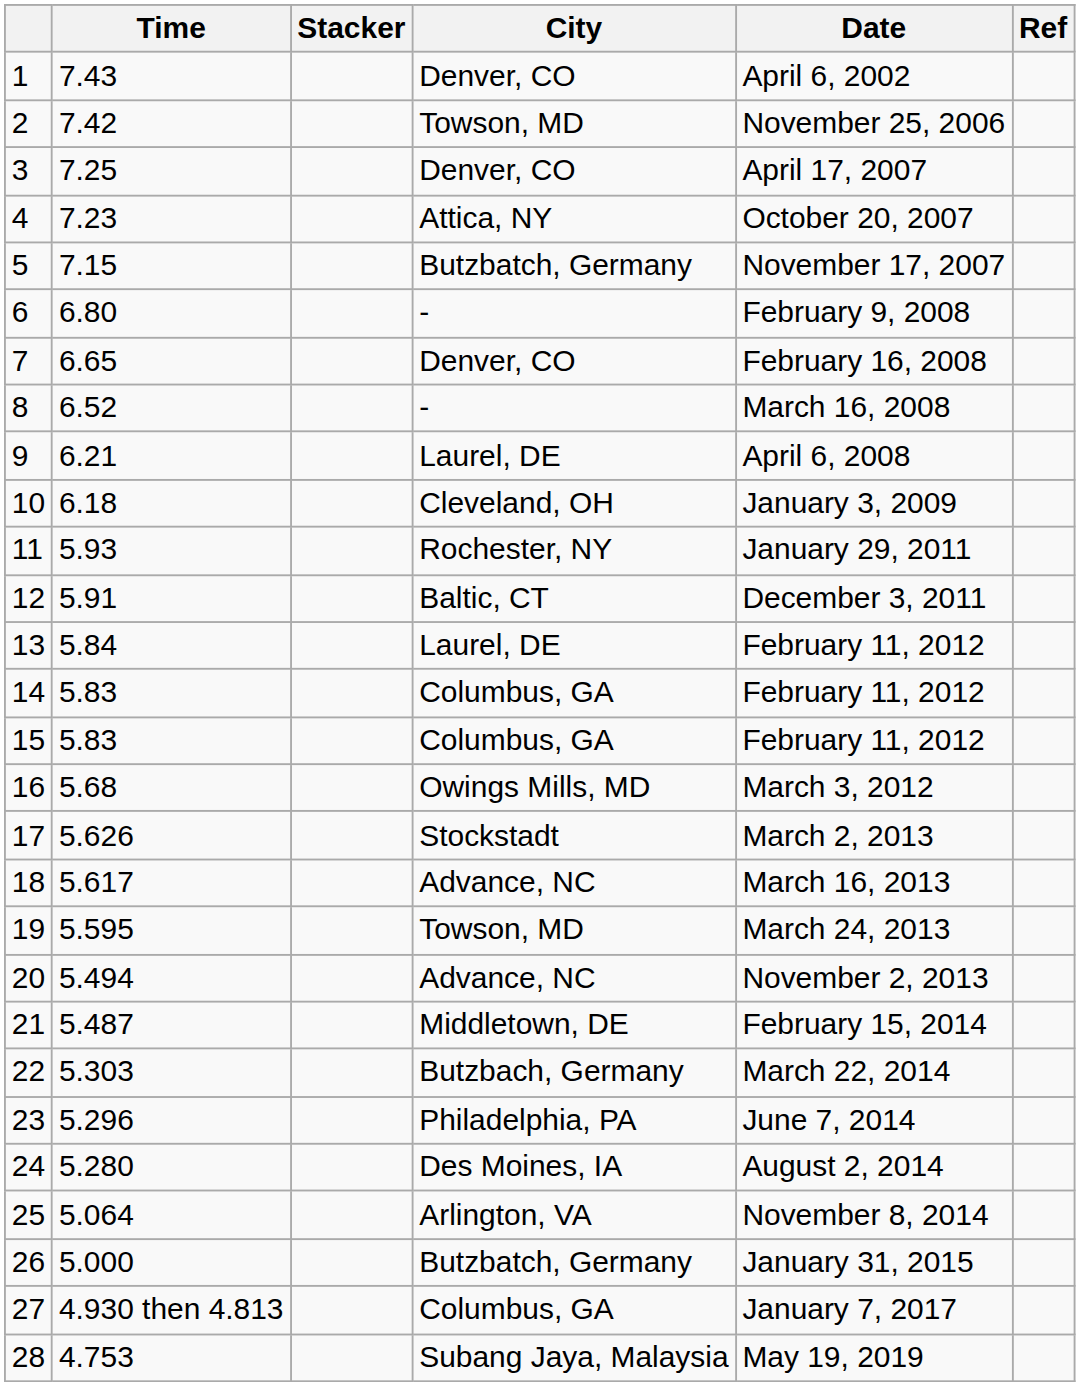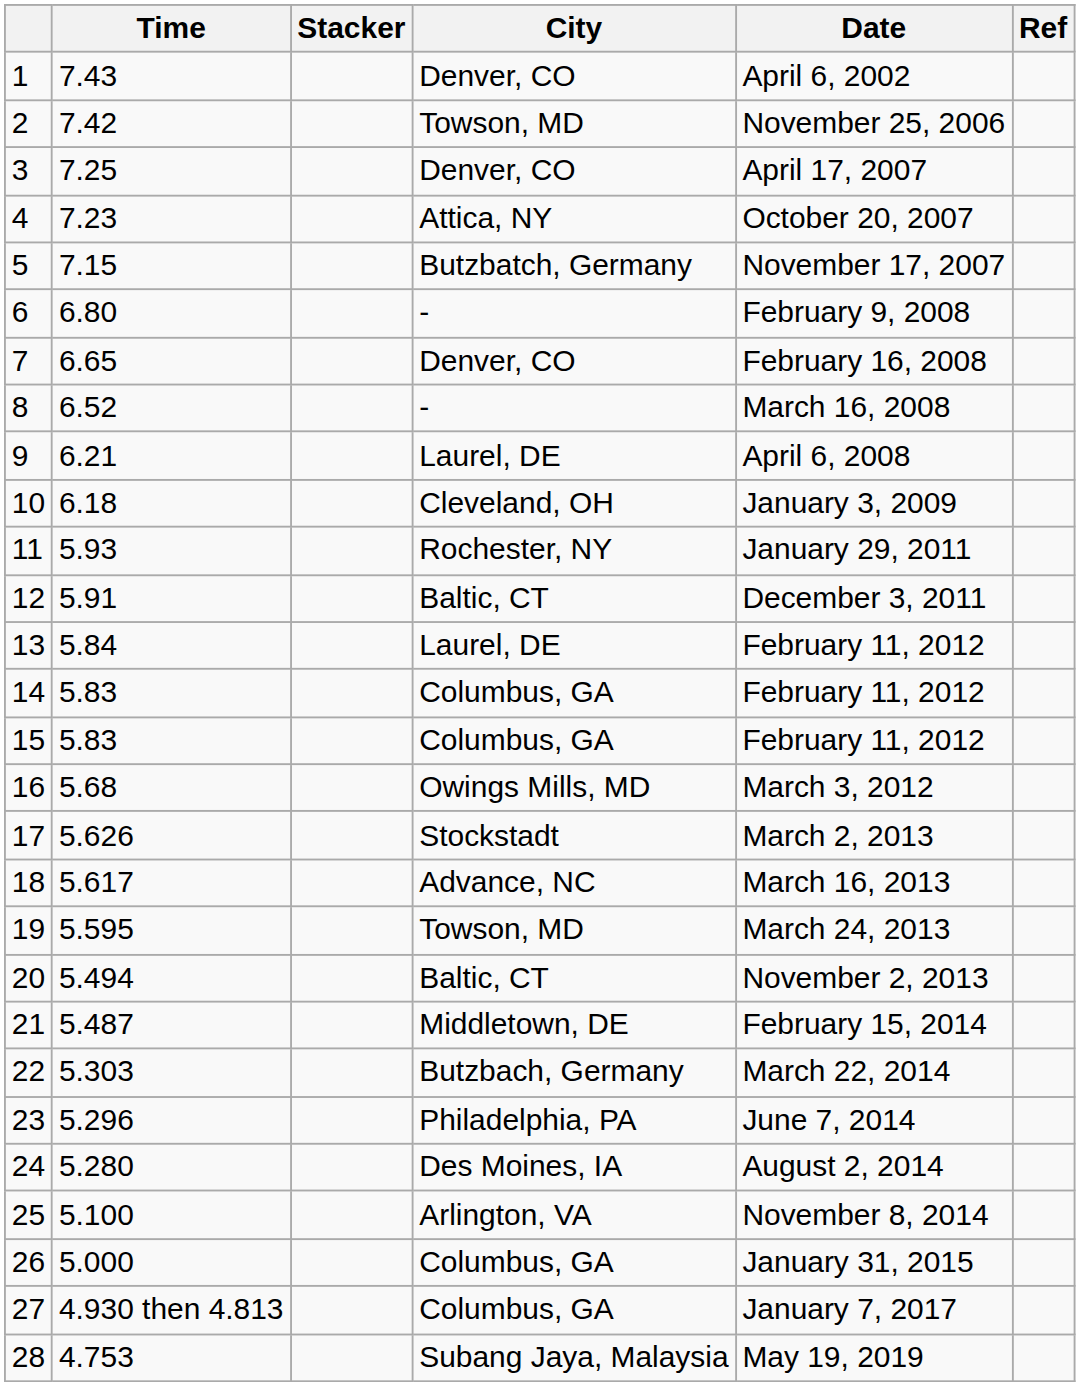20 | City: Advance, NC -> Baltic, CT
25 | Time: 5.064 -> 5.100
26 | City: Butzbatch, Germany -> Columbus, GA
